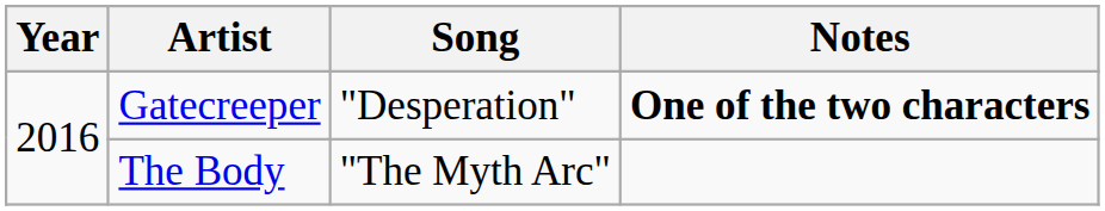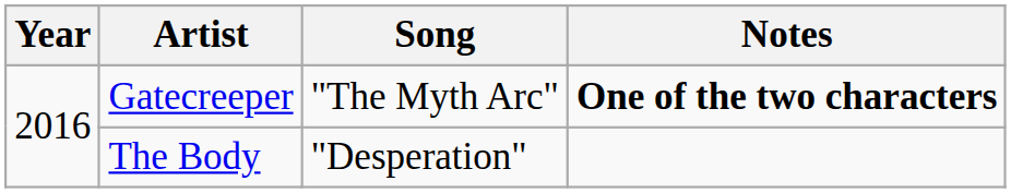Gatecreeper | Song: "Desperation" -> "The Myth Arc"
The Body | Song: "The Myth Arc" -> "Desperation"
